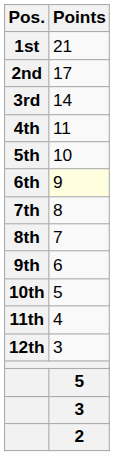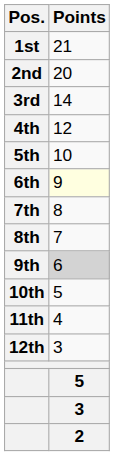2nd | Points: 17 -> 20
4th | Points: 11 -> 12
9th | Points: no background -> lightgrey background
